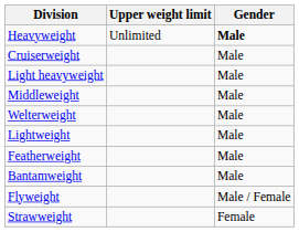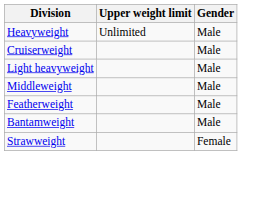Heavyweight | Gender: bold -> normal
- row: Welterweight | Male
- row: Lightweight | Male
- row: Flyweight | Male / Female
